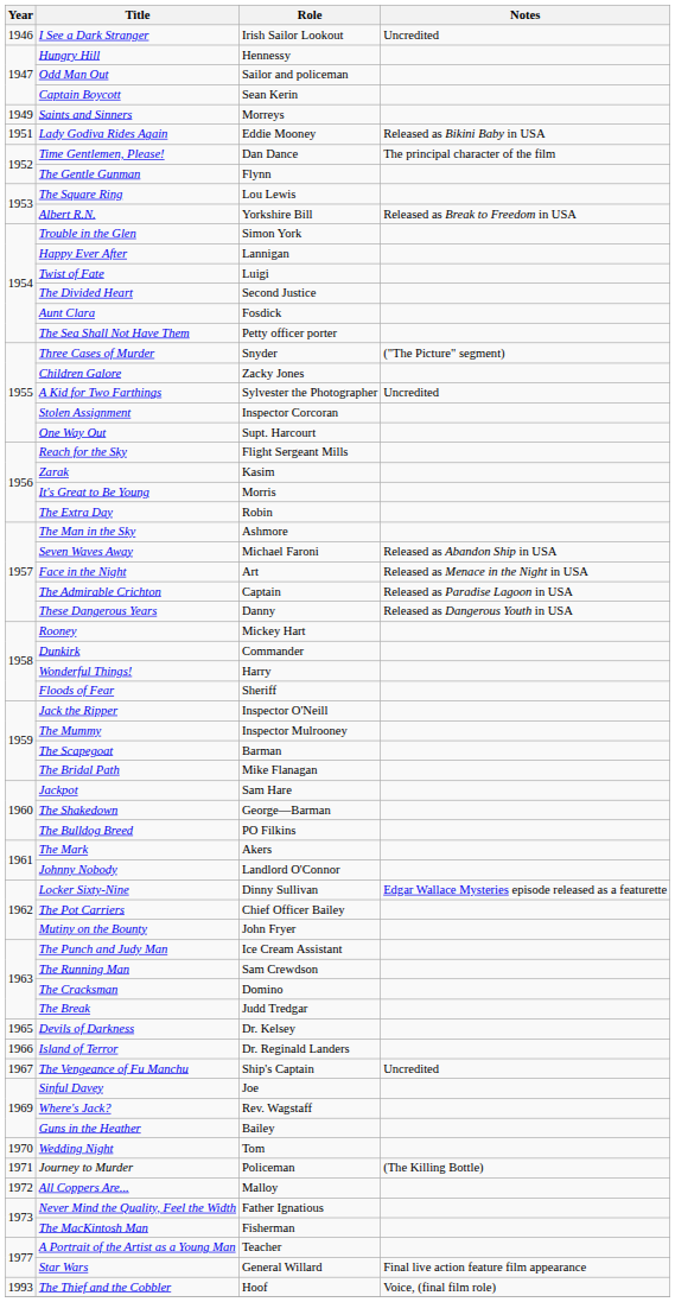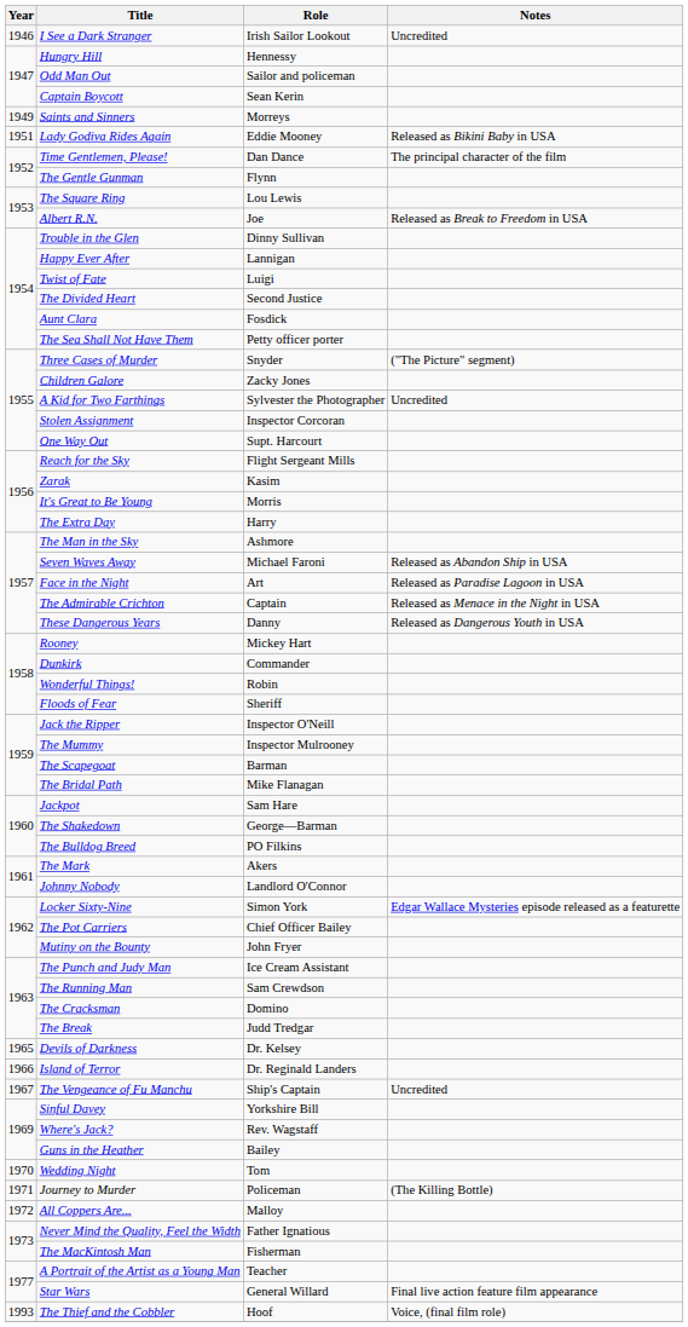Albert R.N. | Role: Yorkshire Bill -> Joe
Trouble in the Glen | Role: Simon York -> Dinny Sullivan
The Extra Day | Role: Robin -> Harry
Face in the Night | Notes: Released as Menace in the Night in USA -> Released as Paradise Lagoon in USA
The Admirable Crichton | Notes: Released as Paradise Lagoon in USA -> Released as Menace in the Night in USA
Wonderful Things! | Role: Harry -> Robin
Locker Sixty-Nine | Role: Dinny Sullivan -> Simon York
Sinful Davey | Role: Joe -> Yorkshire Bill
